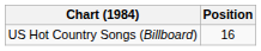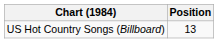US Hot Country Songs (Billboard) | Position: 16 -> 13
